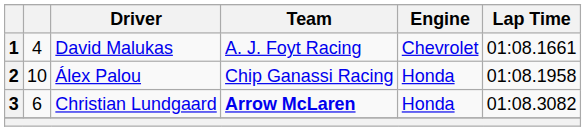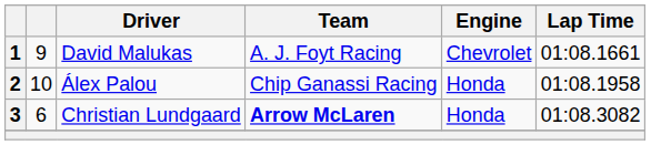1 | column 2: 4 -> 9
